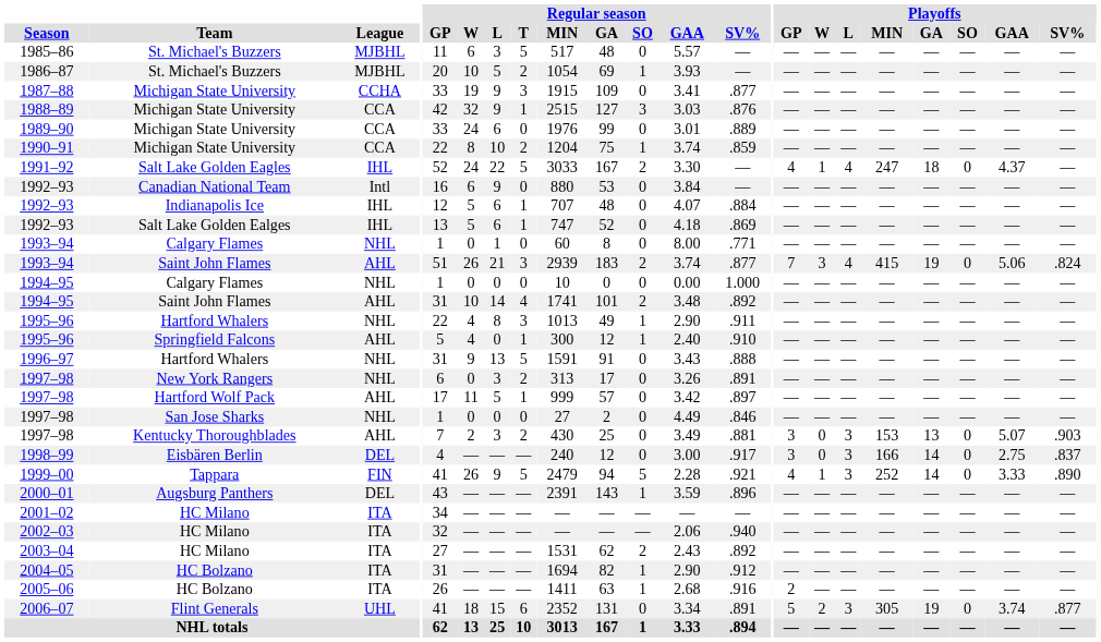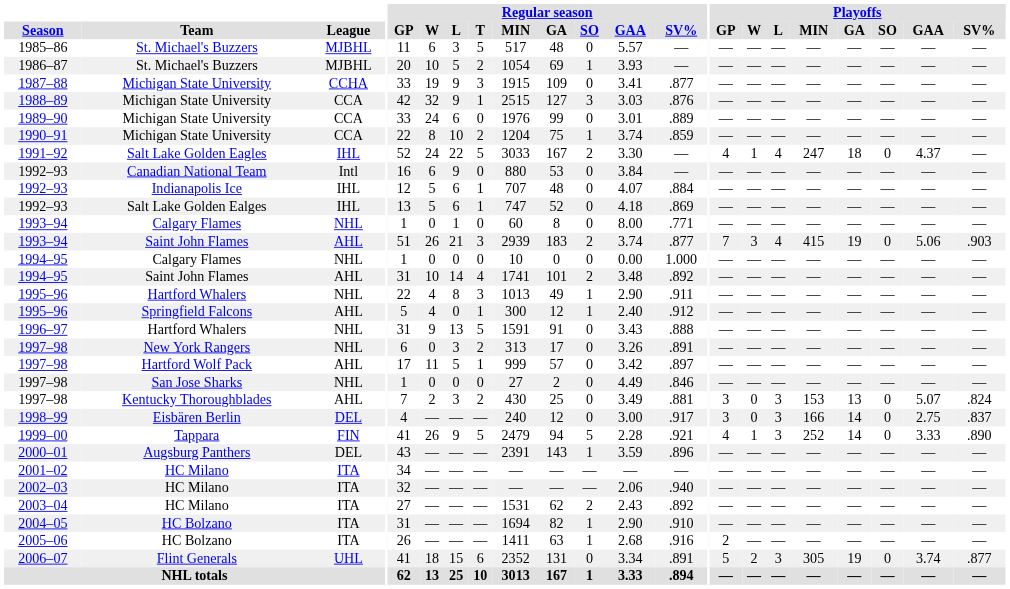1993–94 / Saint John Flames | Playoffs / SV%: .824 -> .903
1995–96 / Springfield Falcons | Regular season / SV%: .910 -> .912
1997–98 / Kentucky Thoroughblades | Playoffs / SV%: .903 -> .824
2004–05 | Regular season / SV%: .912 -> .910
